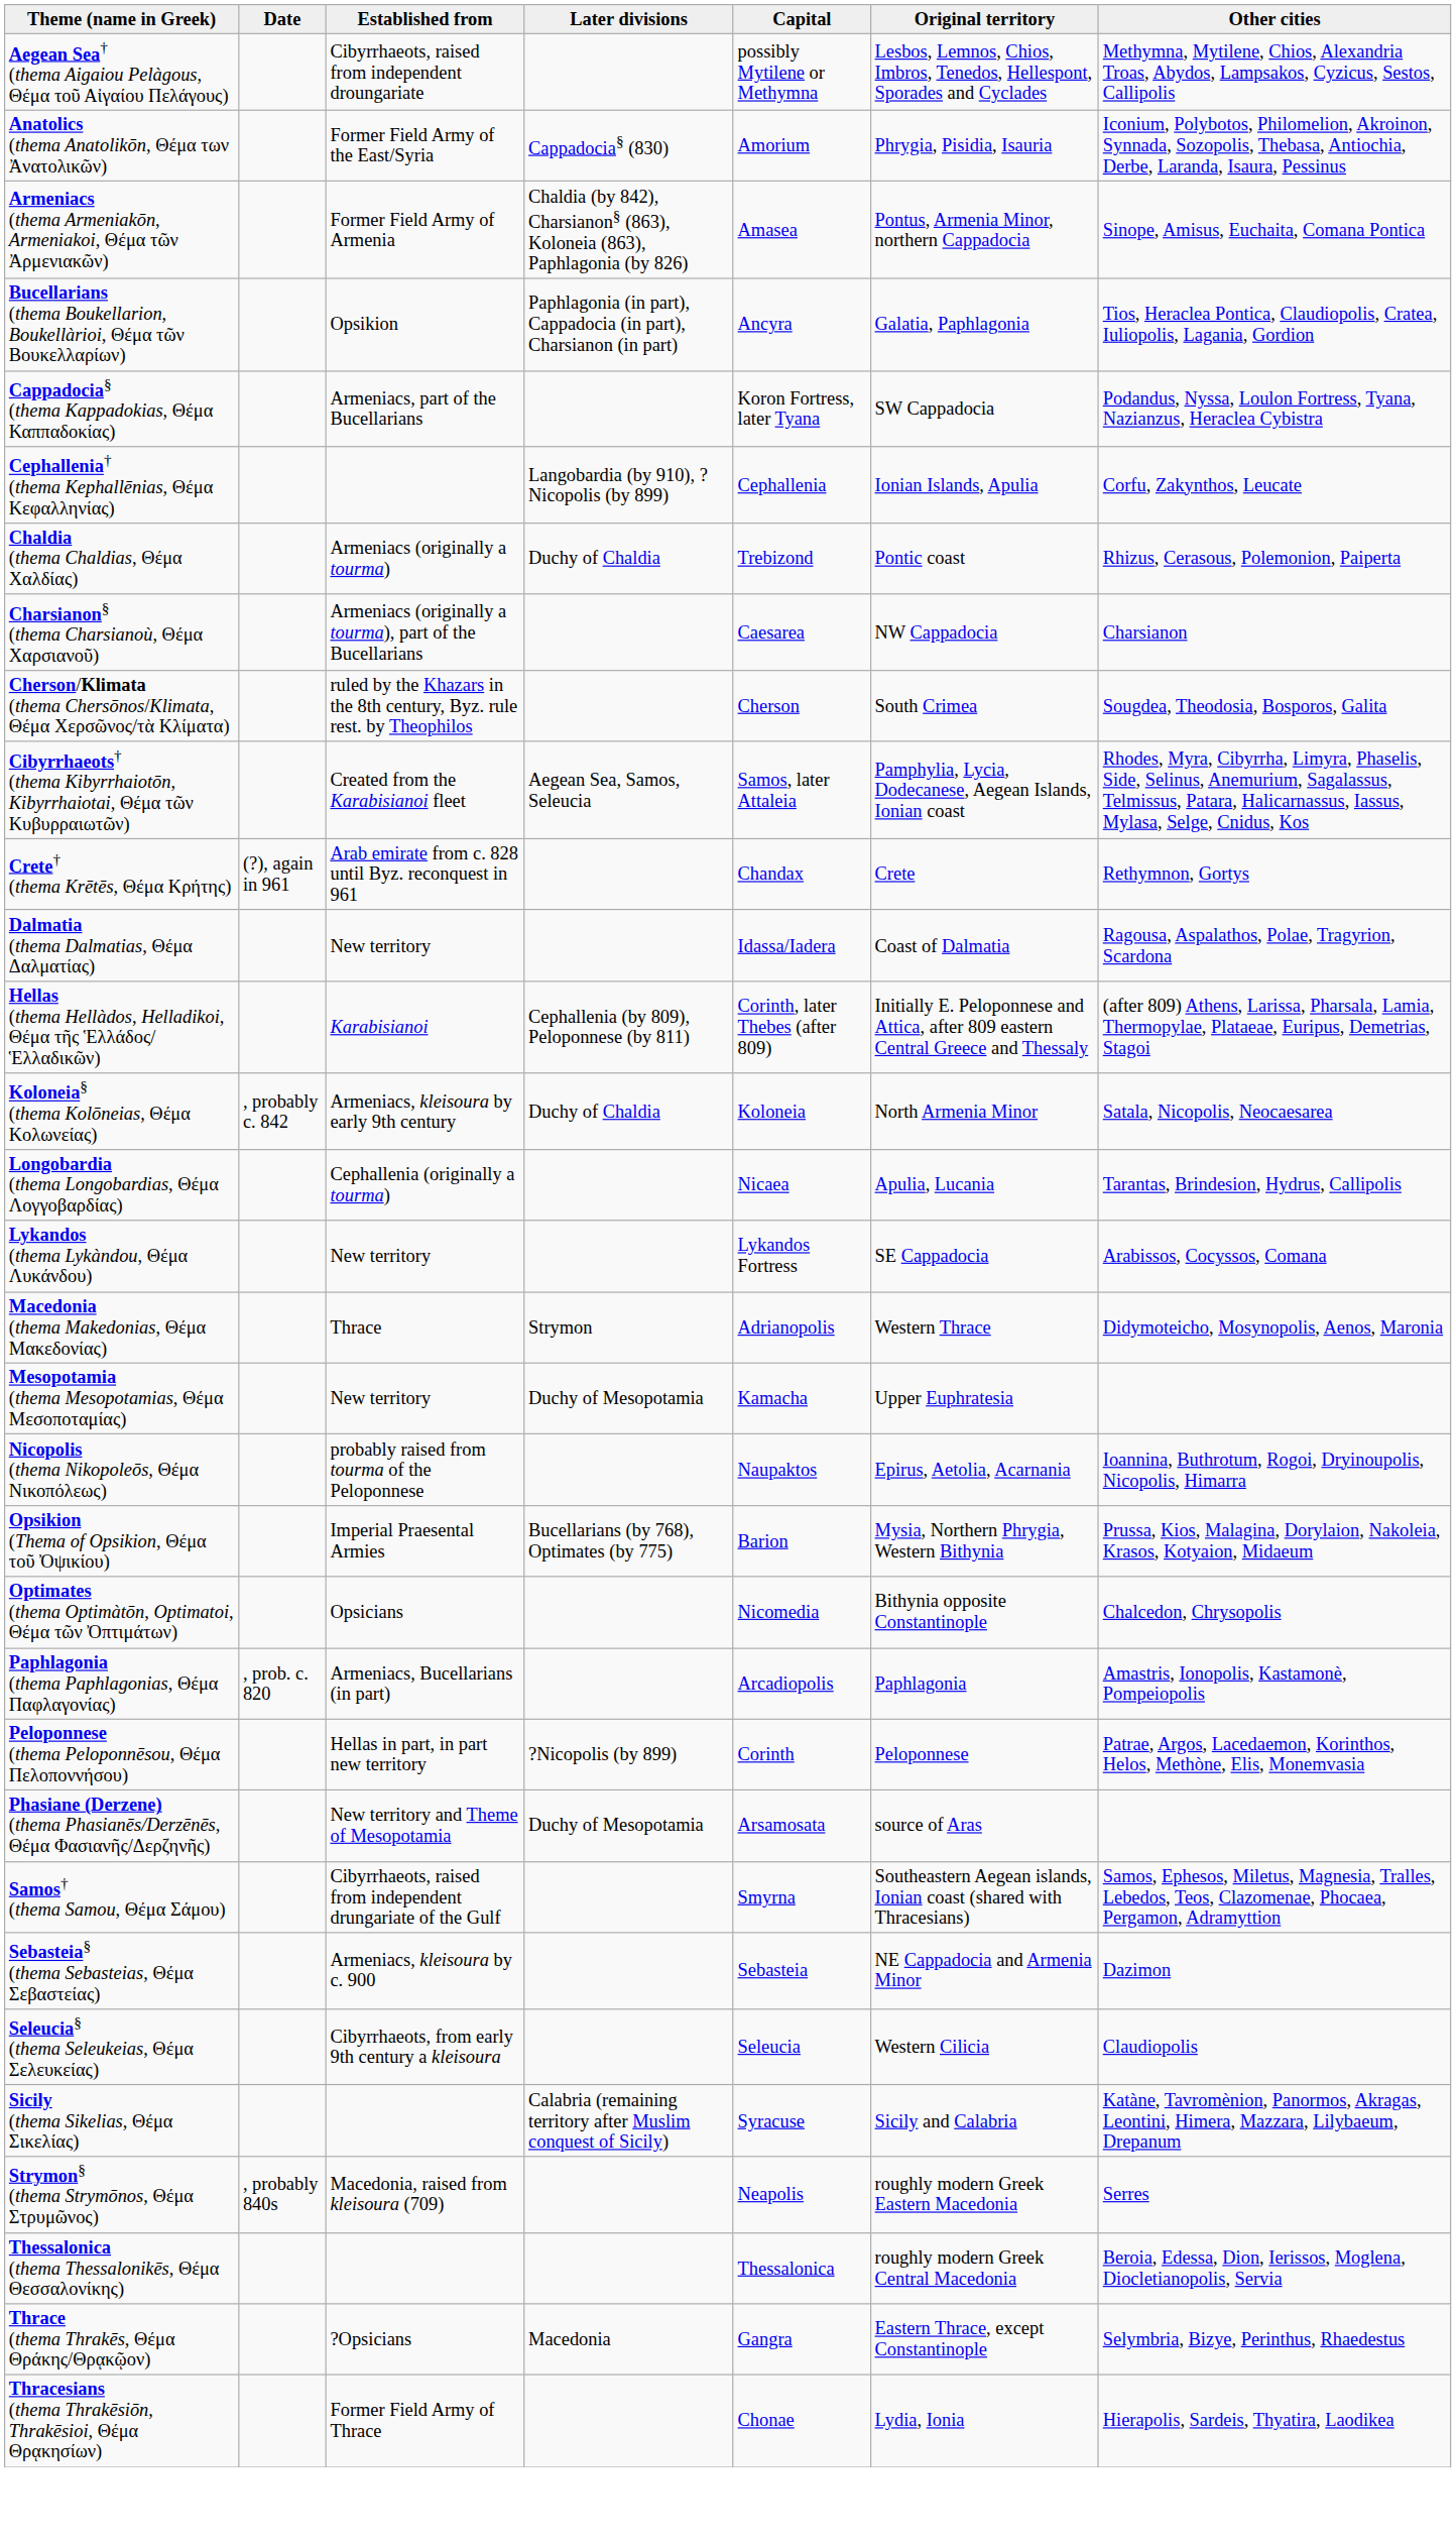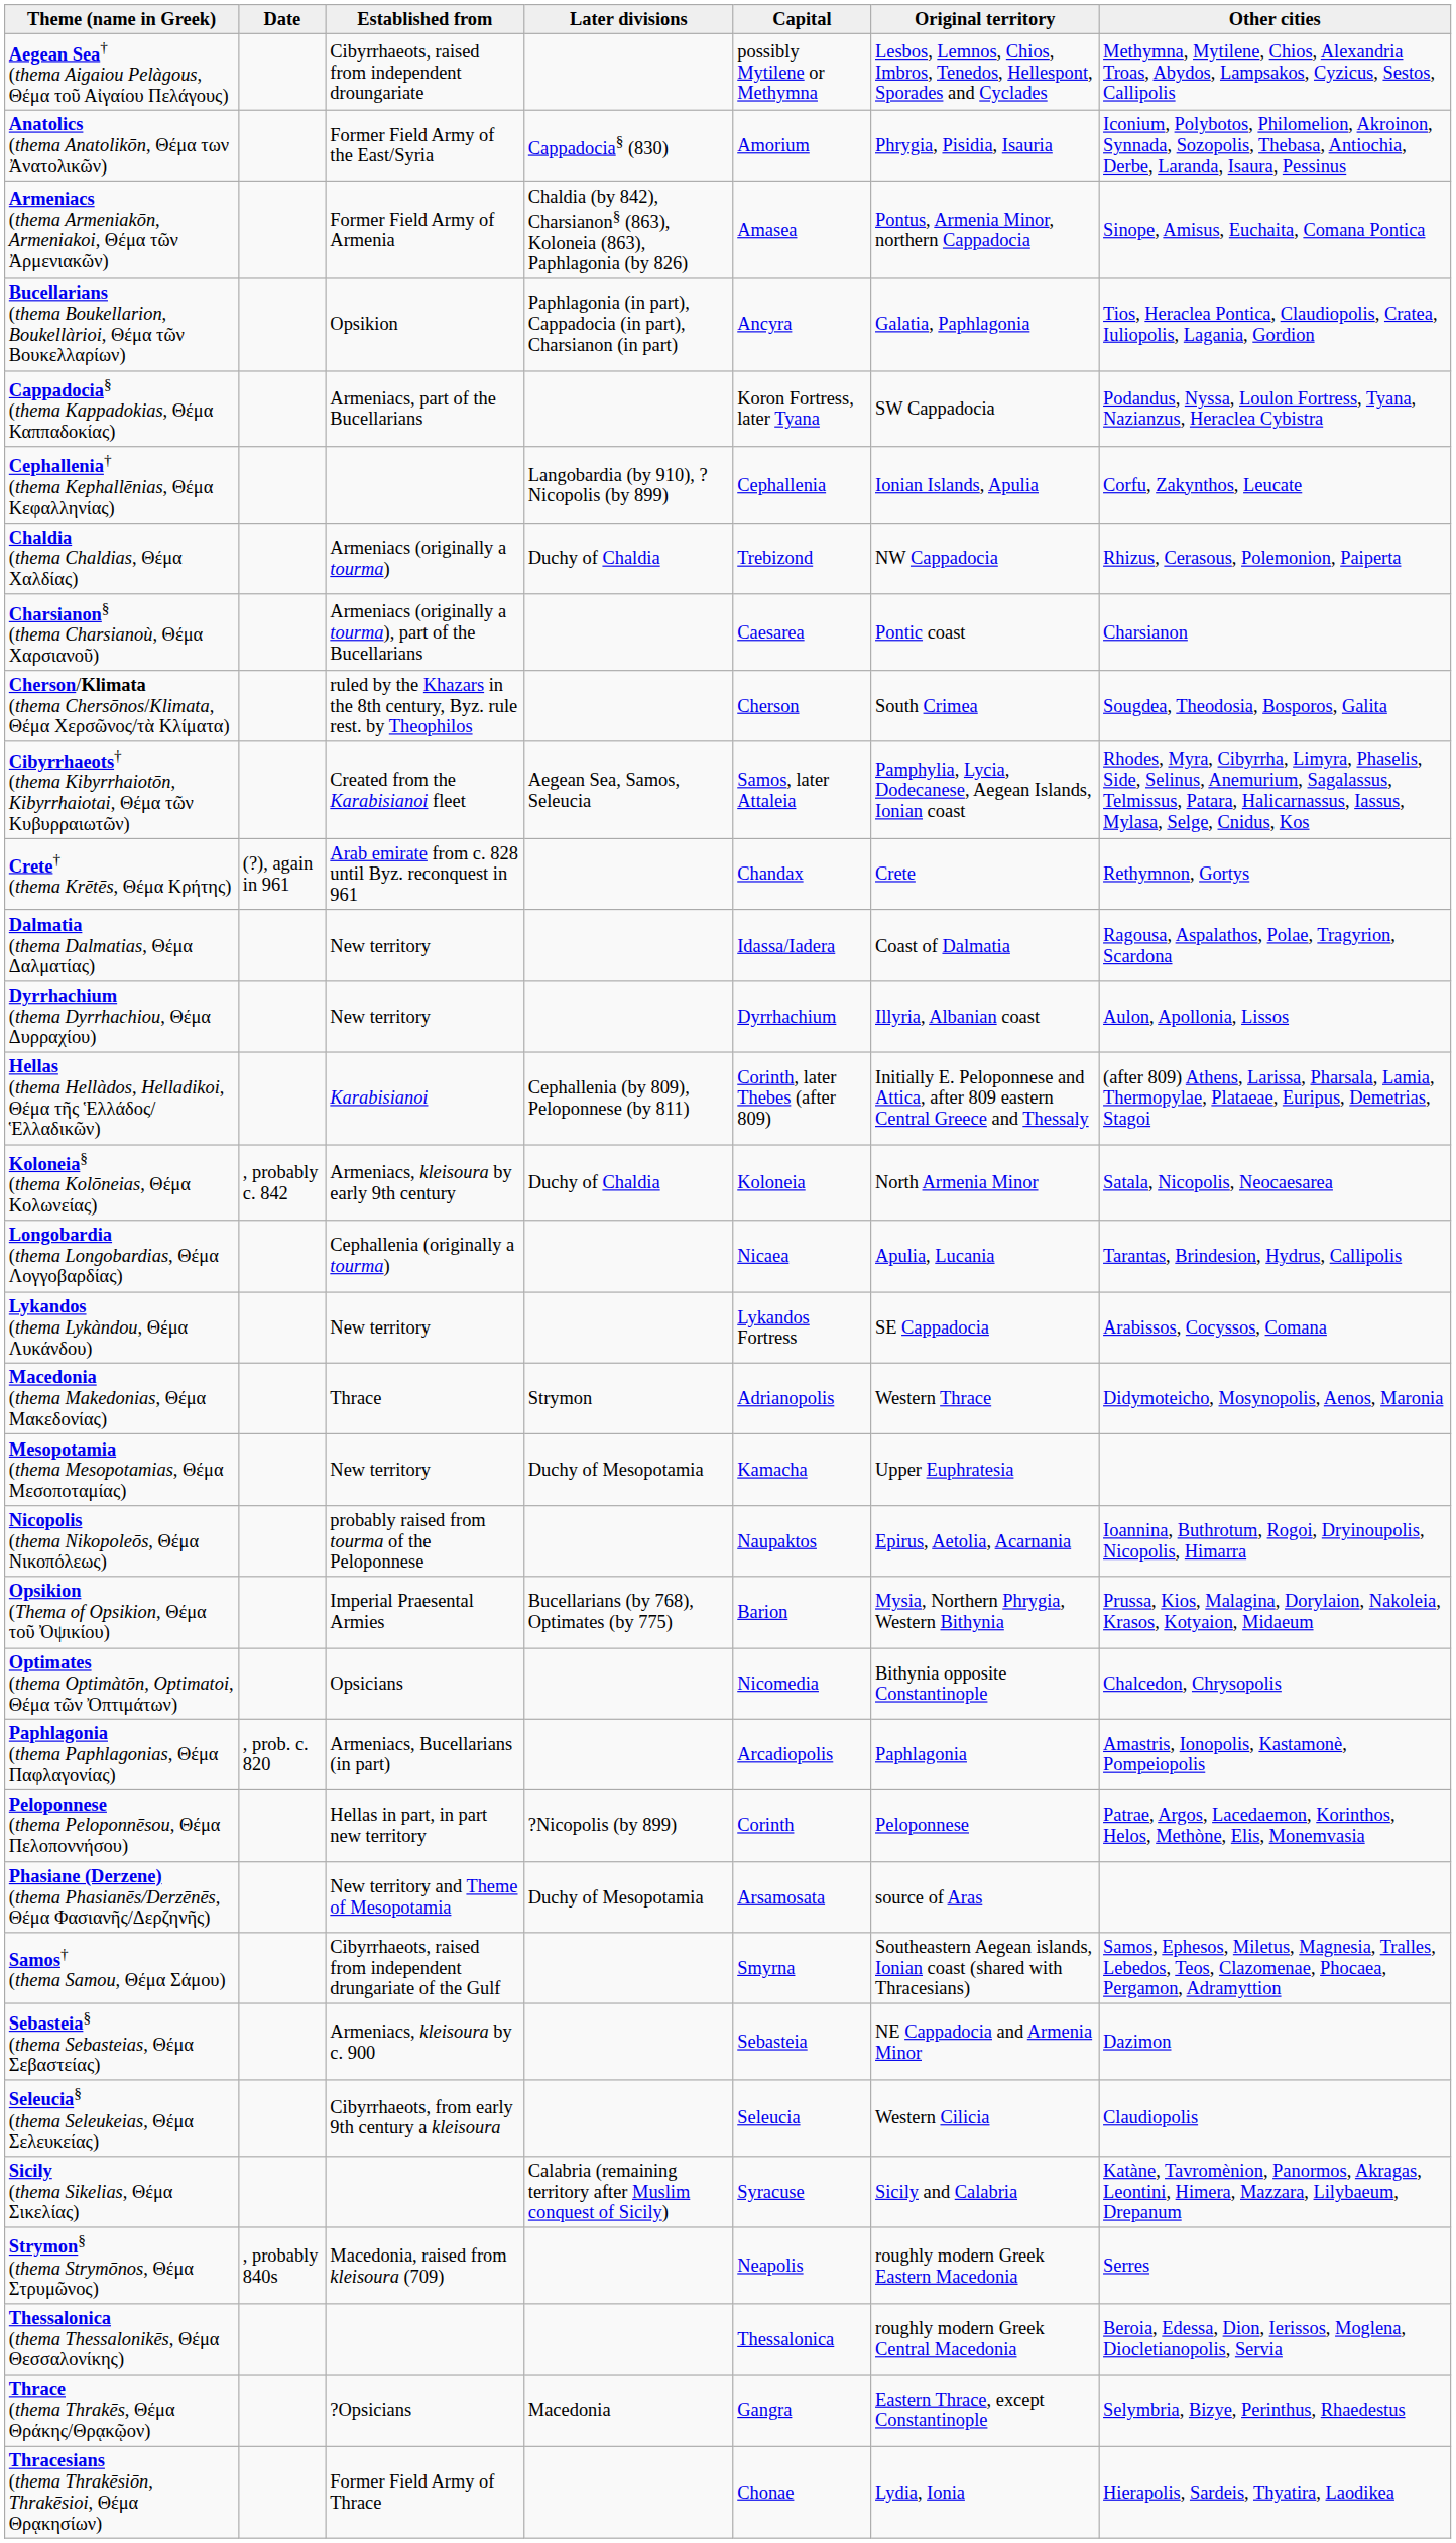Chaldia (thema Chaldias, Θέμα Χαλδίας) | Original territory: Pontic coast -> NW Cappadocia
Charsianon§ (thema Charsianoù, Θέμα Χαρσιανοῦ) | Original territory: NW Cappadocia -> Pontic coast
+ row: Dyrrhachium (thema Dyrrhachiou, Θέμα Δυρραχίου) | New territory | Dyrrhachium | Illyria, Albanian coast | Aulon, Apollonia, Lissos
